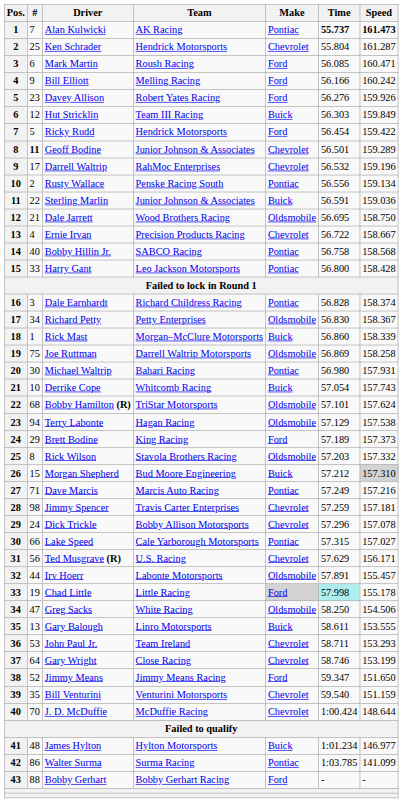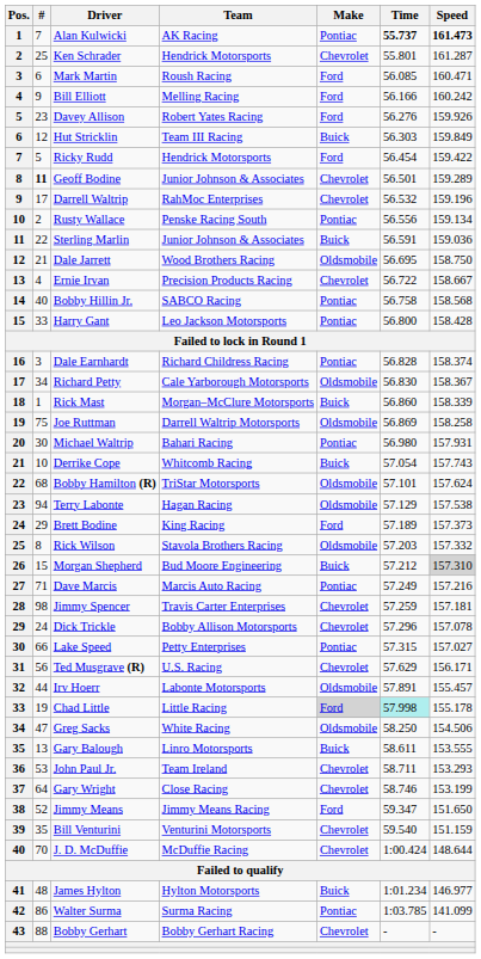Ken Schrader | Time: 55.804 -> 55.801
Richard Petty | Team: Petty Enterprises -> Cale Yarborough Motorsports
Lake Speed | Team: Cale Yarborough Motorsports -> Petty Enterprises
Bobby Gerhart | Make: Ford -> Chevrolet
